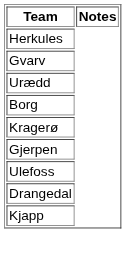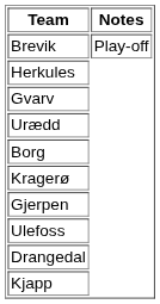+ row: Brevik | Play-off
